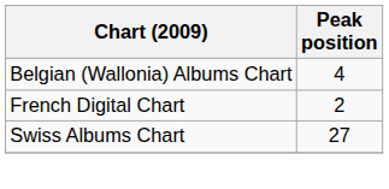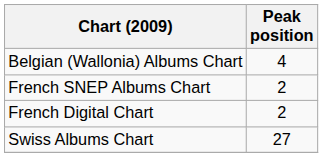+ row: French SNEP Albums Chart | 2
